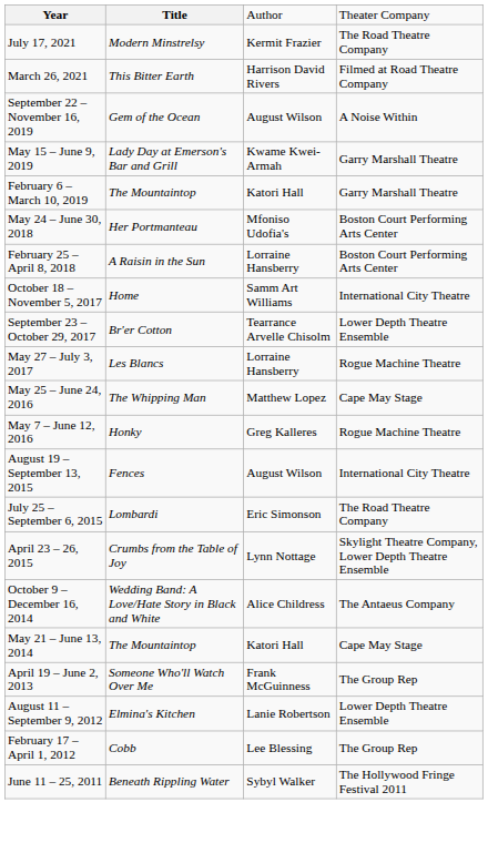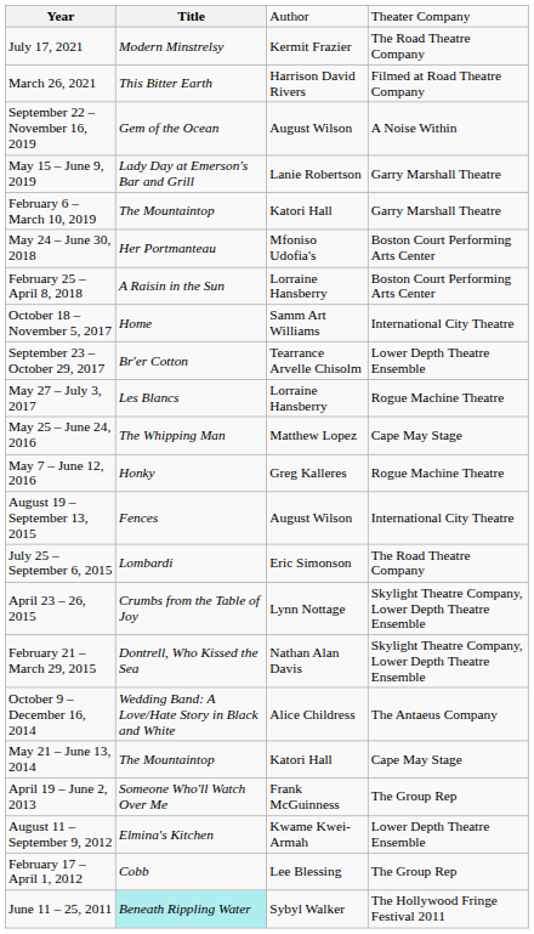May 15 – June 9, 2019 | column 3: Kwame Kwei-Armah -> Lanie Robertson
+ row: February 21 – March 29, 2015 | Dontrell, Who Kissed the Sea | Nathan Alan Davis | Skylight Theatre Company, Lower Depth Theatre Ensemble
August 11 – September 9, 2012 | column 3: Lanie Robertson -> Kwame Kwei-Armah
June 11 – 25, 2011 | column 2: no background -> paleturquoise background
